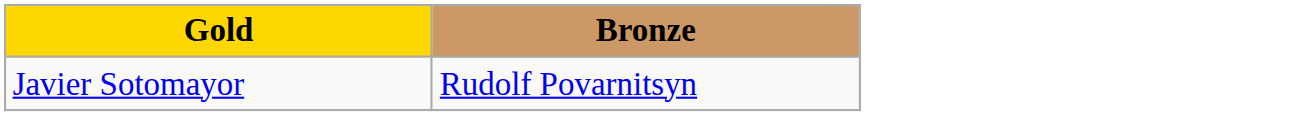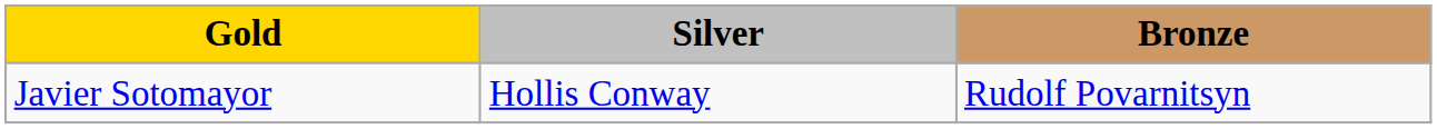+ column: Silver | Hollis Conway
